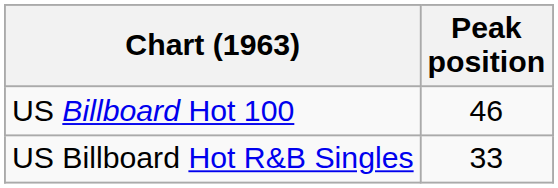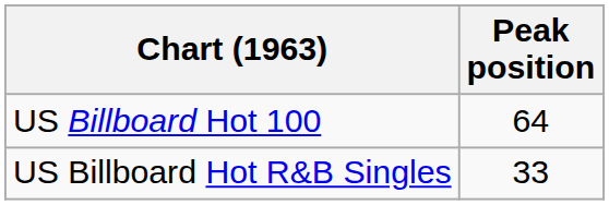US Billboard Hot 100 | Peak position: 46 -> 64
